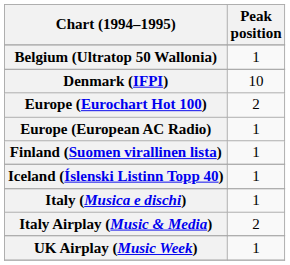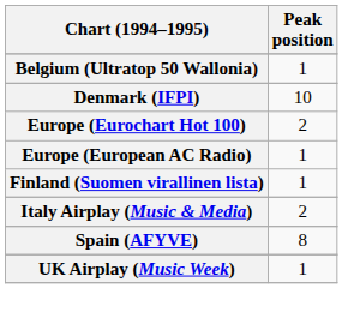- row: Iceland (Íslenski Listinn Topp 40) | 1
- row: Italy (Musica e dischi) | 1
+ row: Spain (AFYVE) | 8
